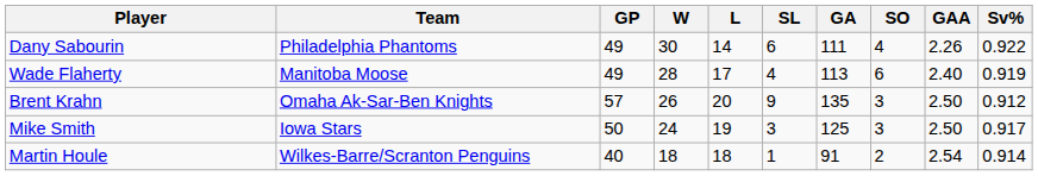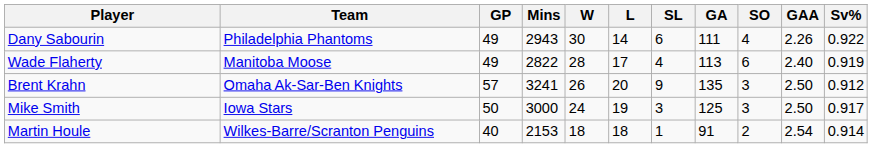+ column: Mins | 2943 | 2822 | 3241 | 3000 | 2153
